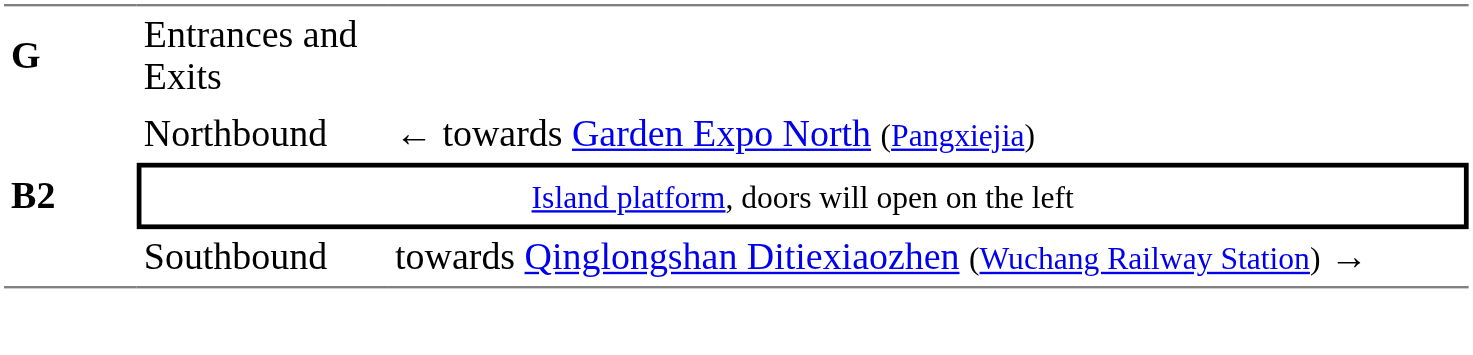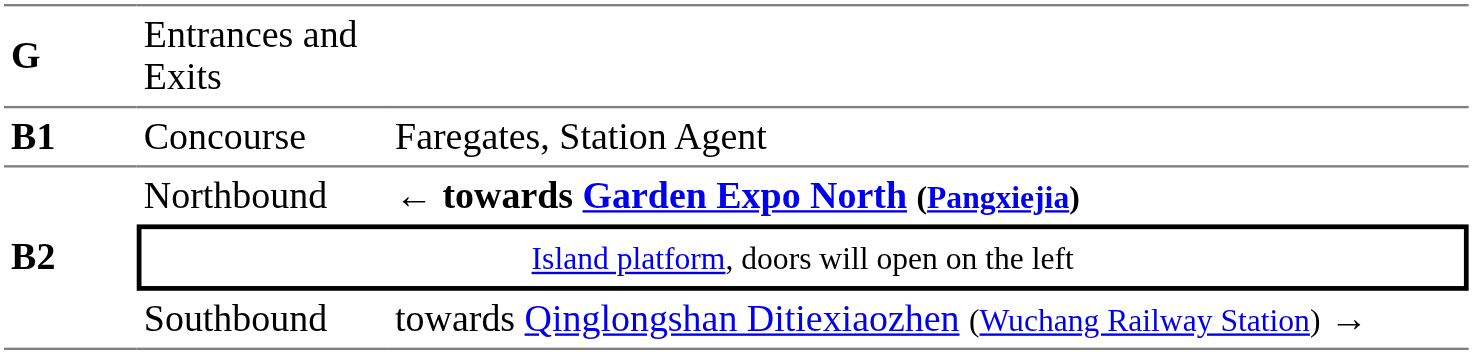+ row: B1 | Concourse | Faregates, Station Agent
Northbound | column 3: normal -> bold
